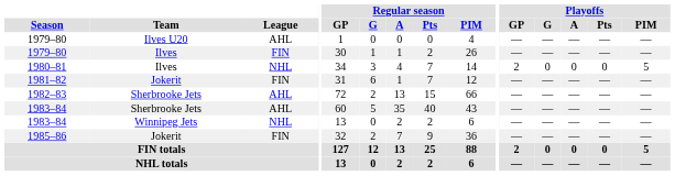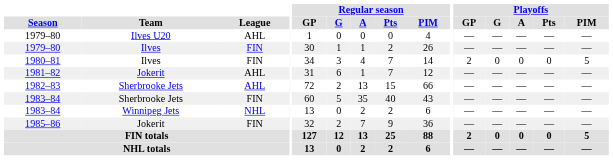1980–81 | League: NHL -> FIN
1981–82 | League: FIN -> AHL
1983–84 / Sherbrooke Jets | League: AHL -> FIN
